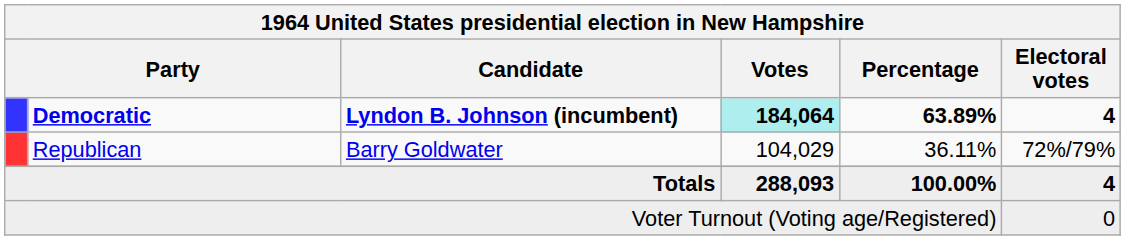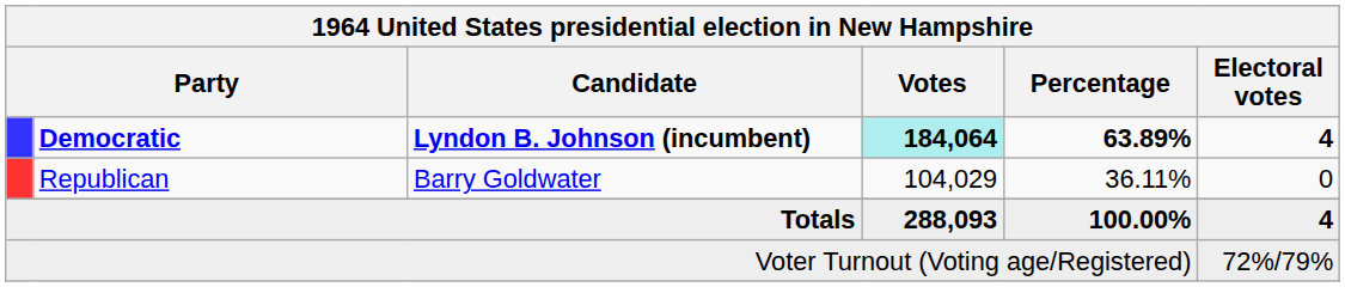Republican | Electoral votes: 72%/79% -> 0
Voter Turnout (Voting age/Registered) | Electoral votes: 0 -> 72%/79%
